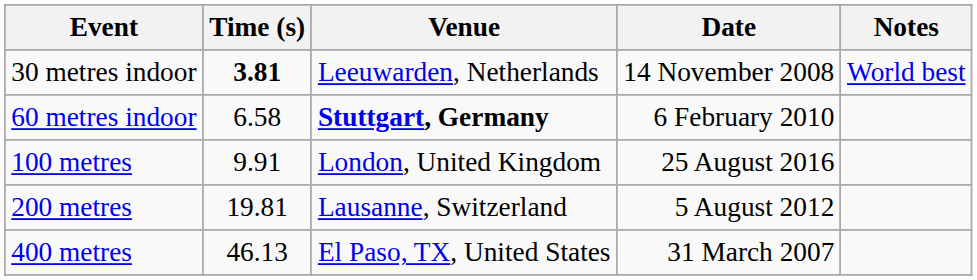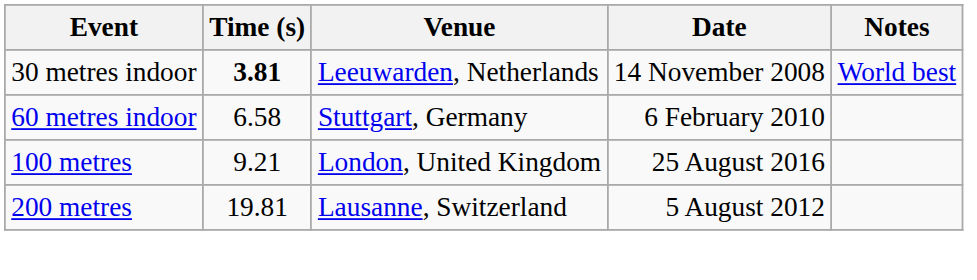60 metres indoor | Venue: bold -> normal
100 metres | Time (s): 9.91 -> 9.21
- row: 400 metres | 46.13 | El Paso, TX, United States | 31 March 2007
